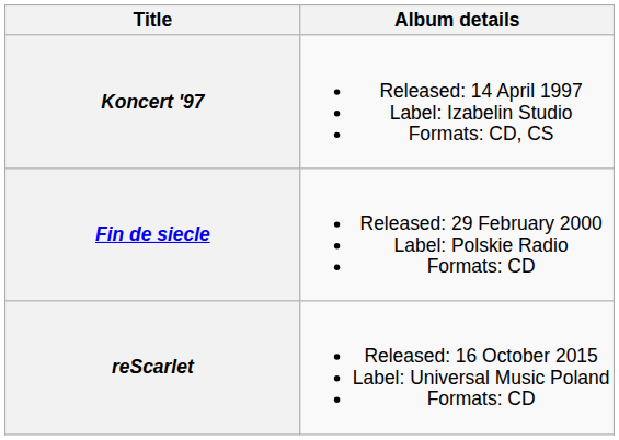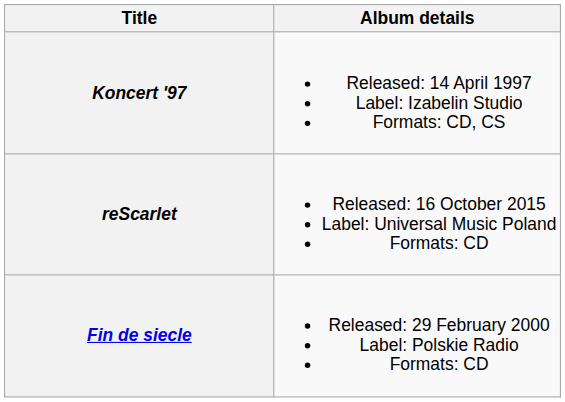rows swapped: Fin de siecle <-> reScarlet
